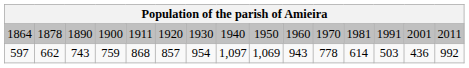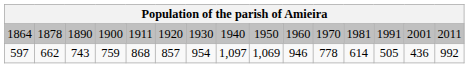597 | column 10: 943 -> 946
597 | column 13: 503 -> 505
